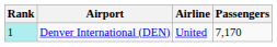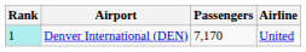columns swapped: Passengers <-> Airline
